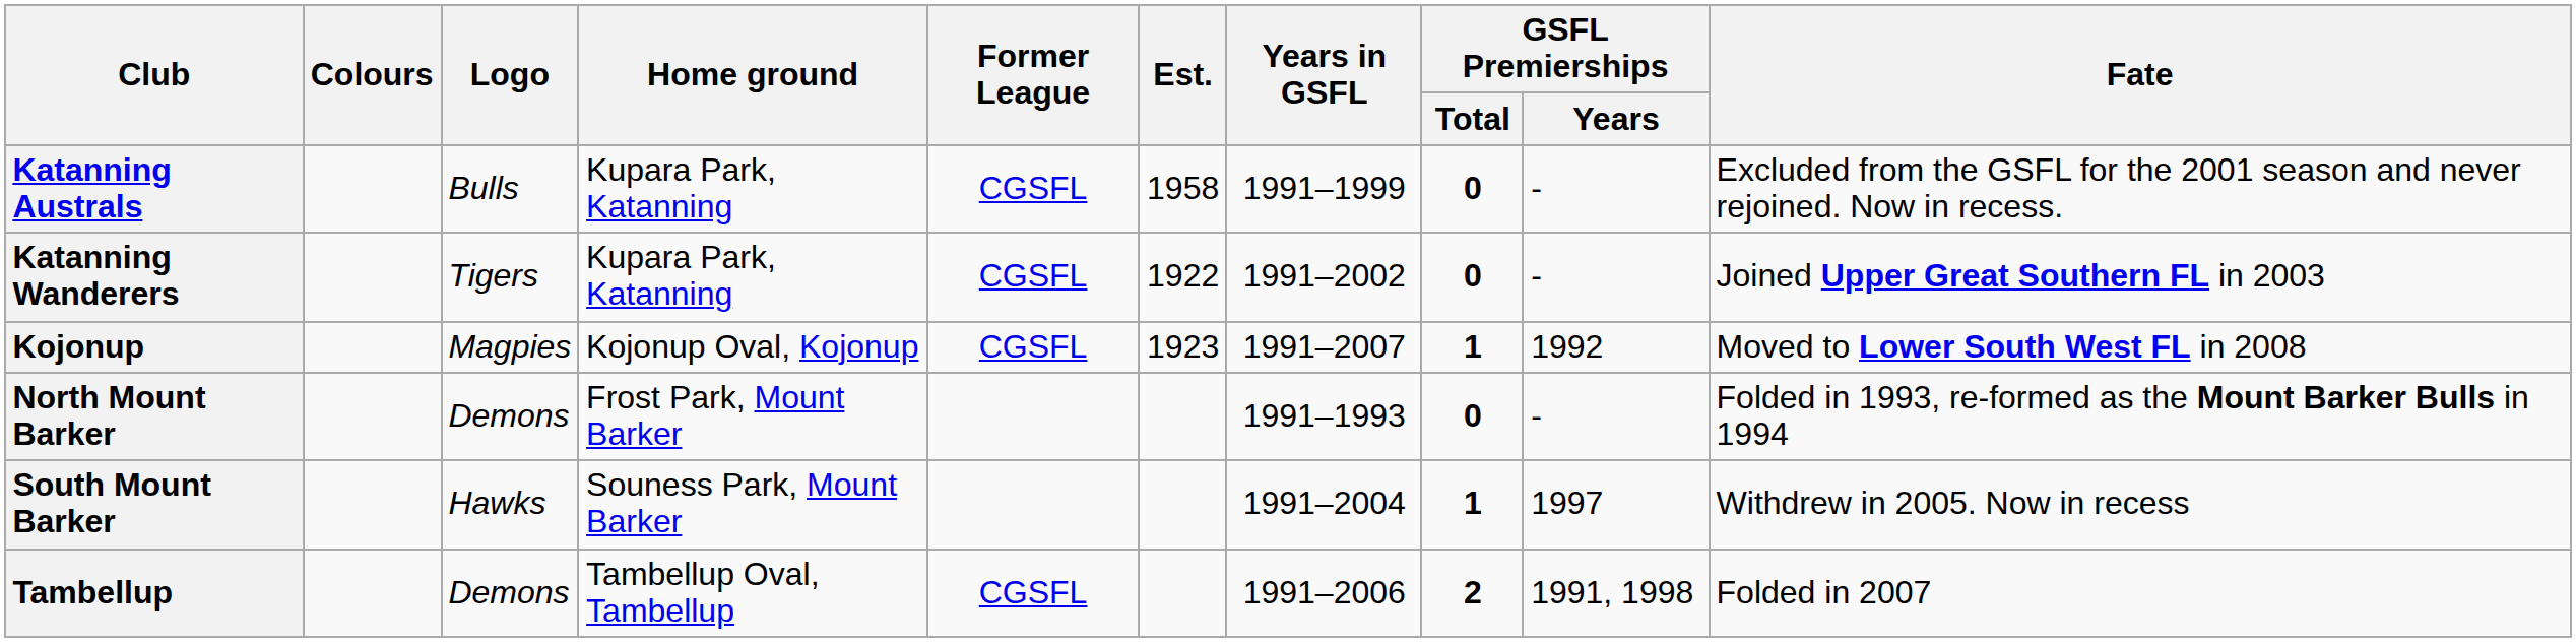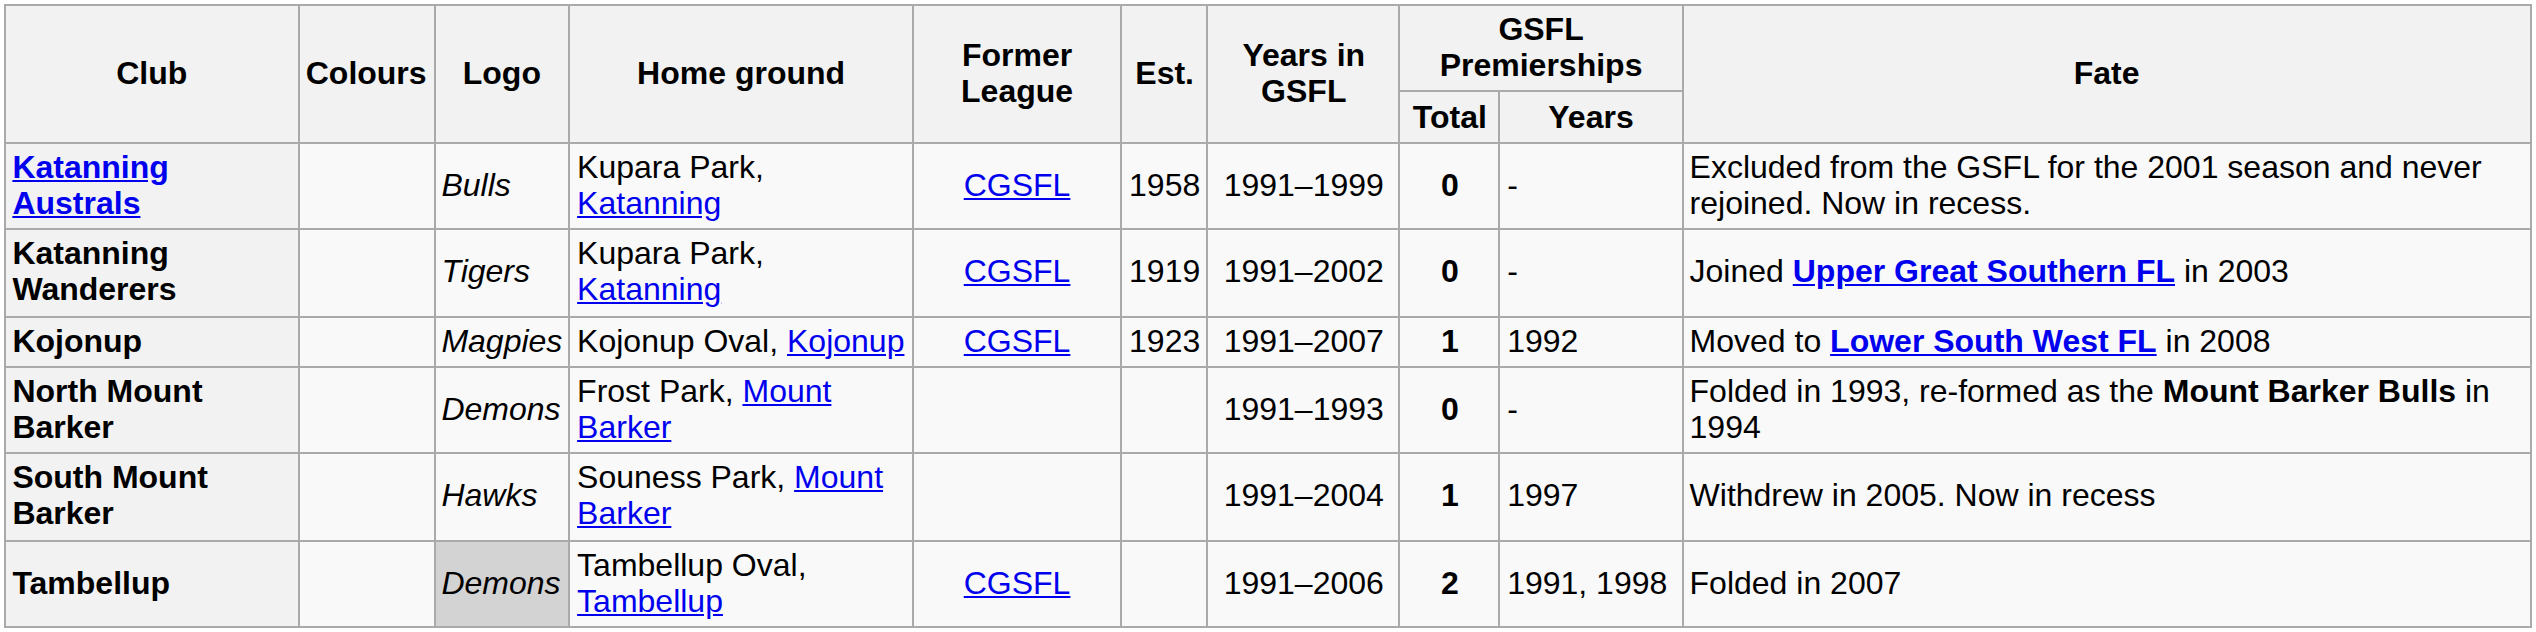Katanning Wanderers | Est.: 1922 -> 1919
Tambellup | Logo: no background -> lightgrey background
